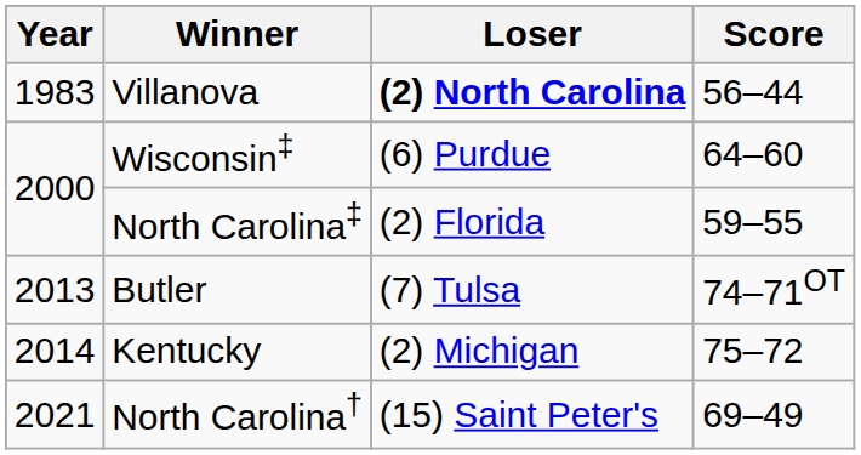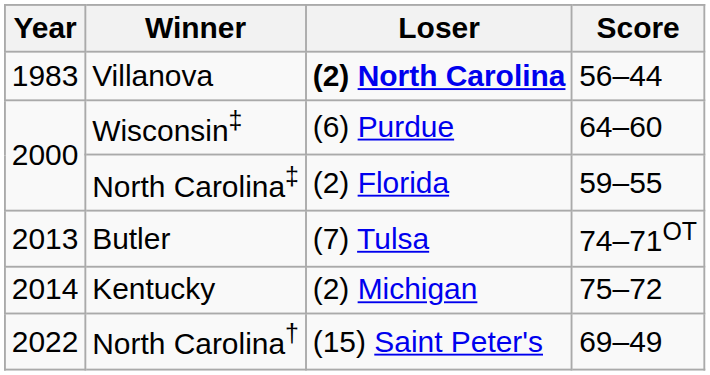North Carolina† | Year: 2021 -> 2022
